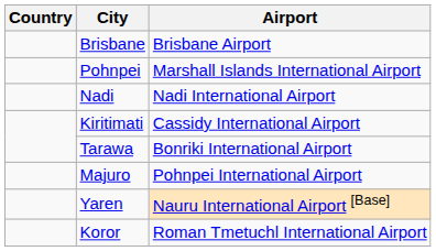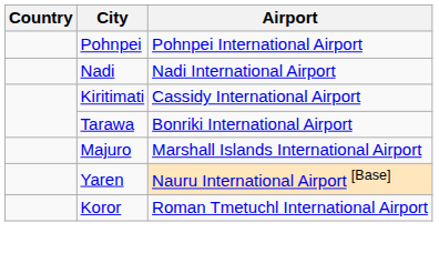- row: Brisbane | Brisbane Airport
Pohnpei | Airport: Marshall Islands International Airport -> Pohnpei International Airport
Majuro | Airport: Pohnpei International Airport -> Marshall Islands International Airport
